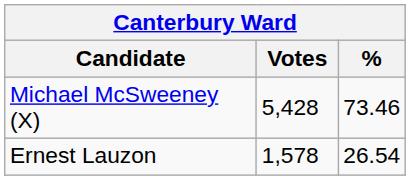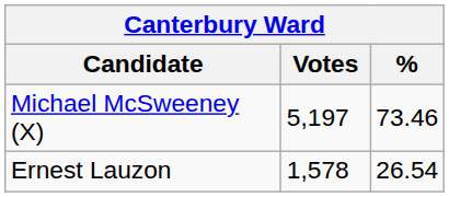Michael McSweeney (X) | Votes: 5,428 -> 5,197
